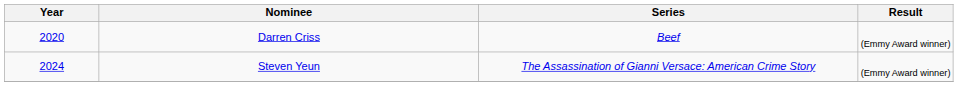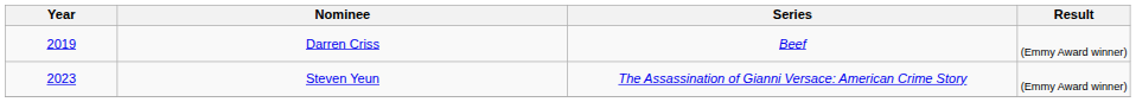Darren Criss | Year: 2020 -> 2019
Steven Yeun | Year: 2024 -> 2023
